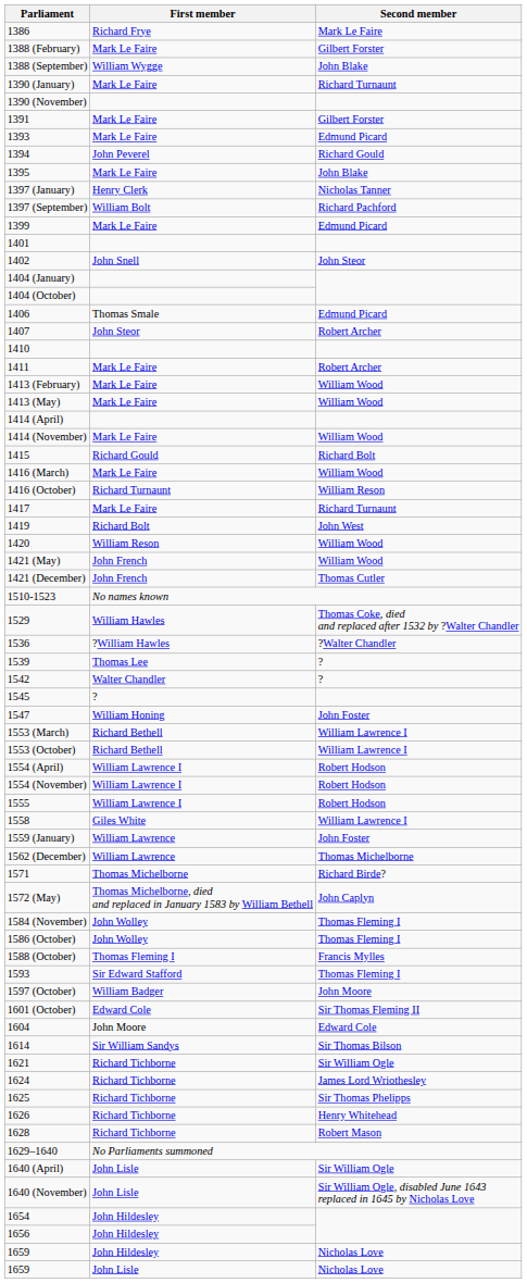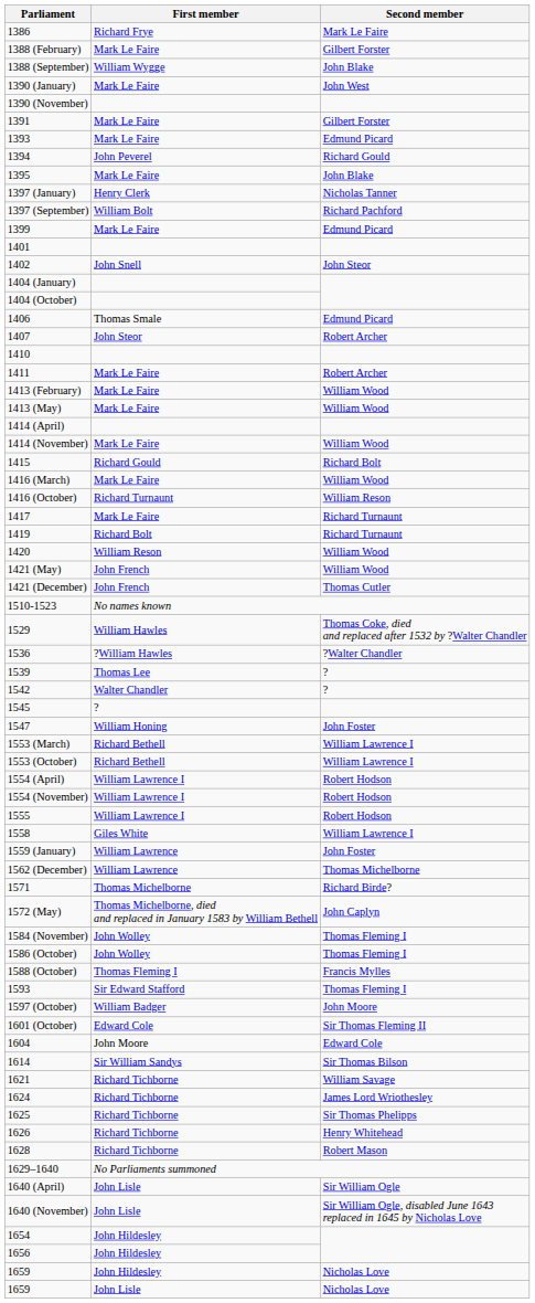1390 (January) | Second member: Richard Turnaunt -> John West
1419 | Second member: John West -> Richard Turnaunt
1621 | Second member: Sir William Ogle -> William Savage
